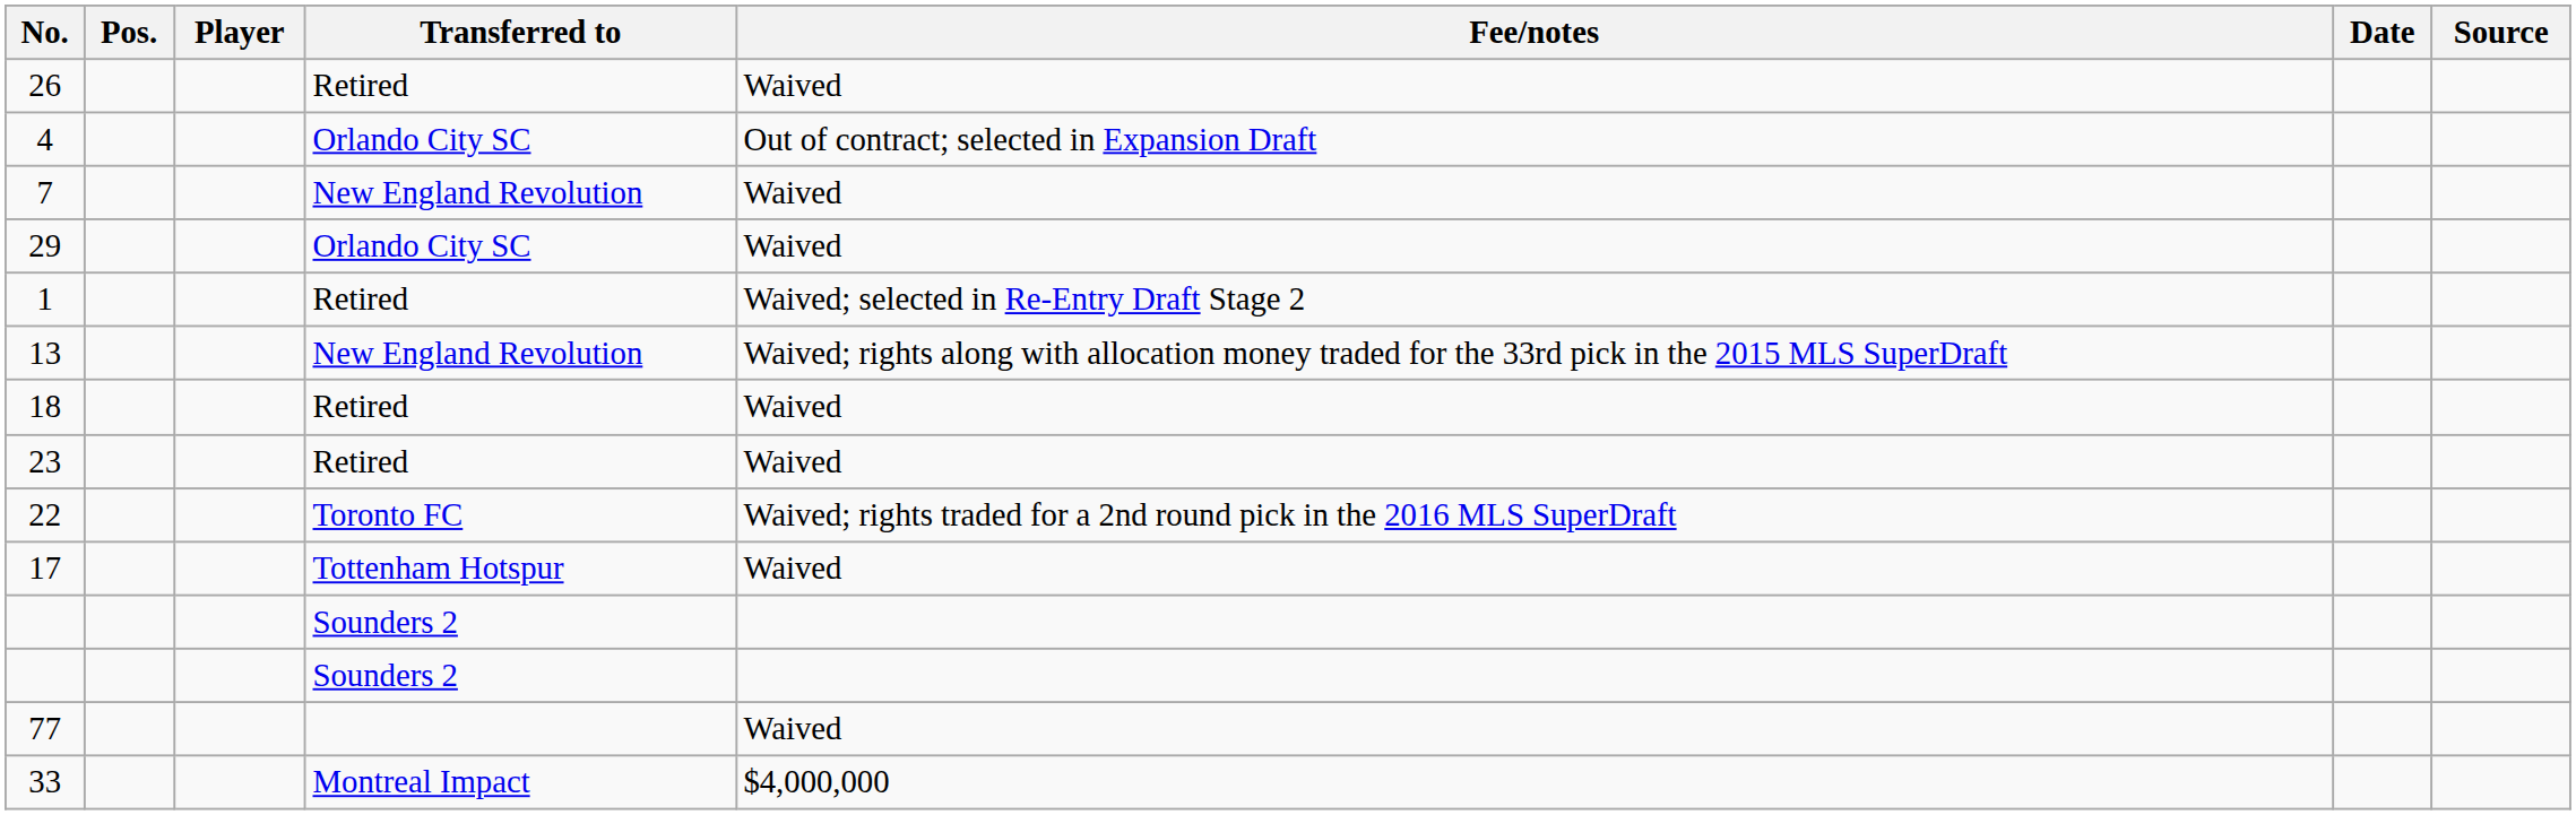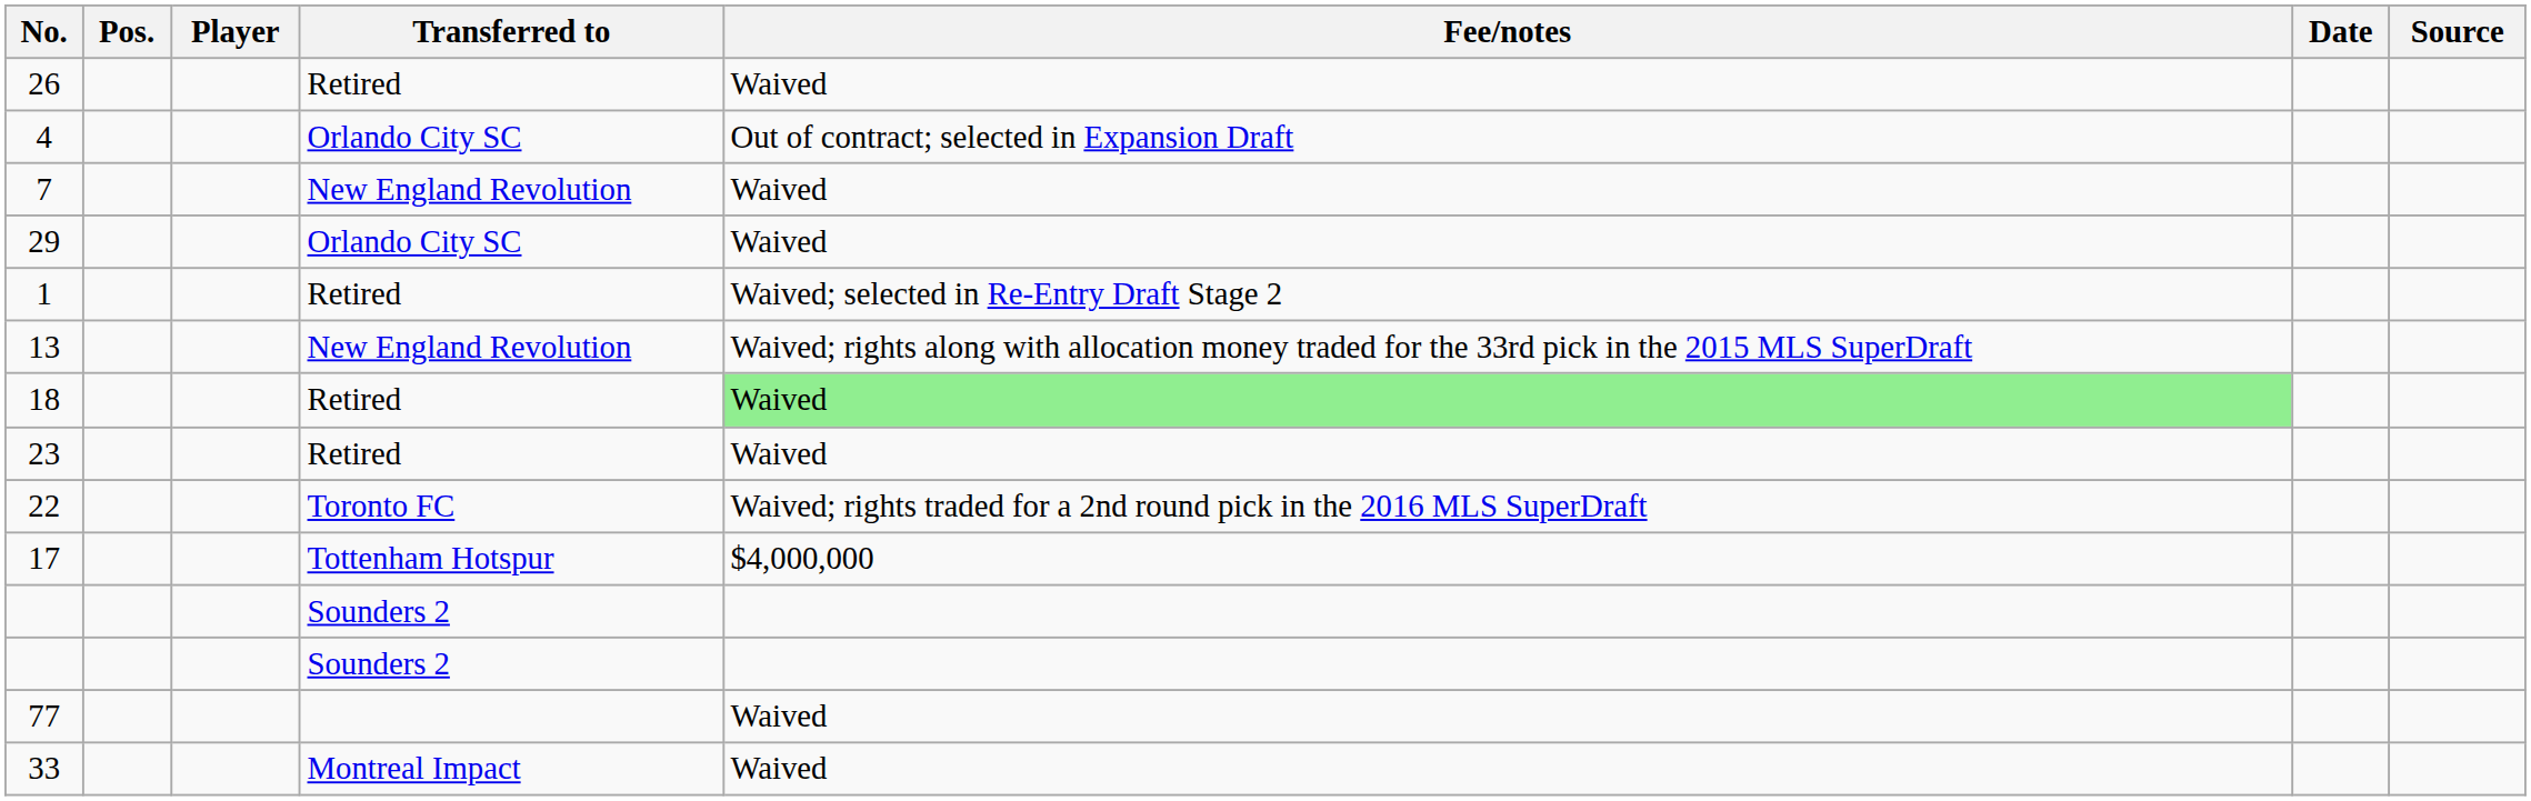18 | Fee/notes: no background -> lightgreen background
17 | Fee/notes: Waived -> $4,000,000
33 | Fee/notes: $4,000,000 -> Waived
